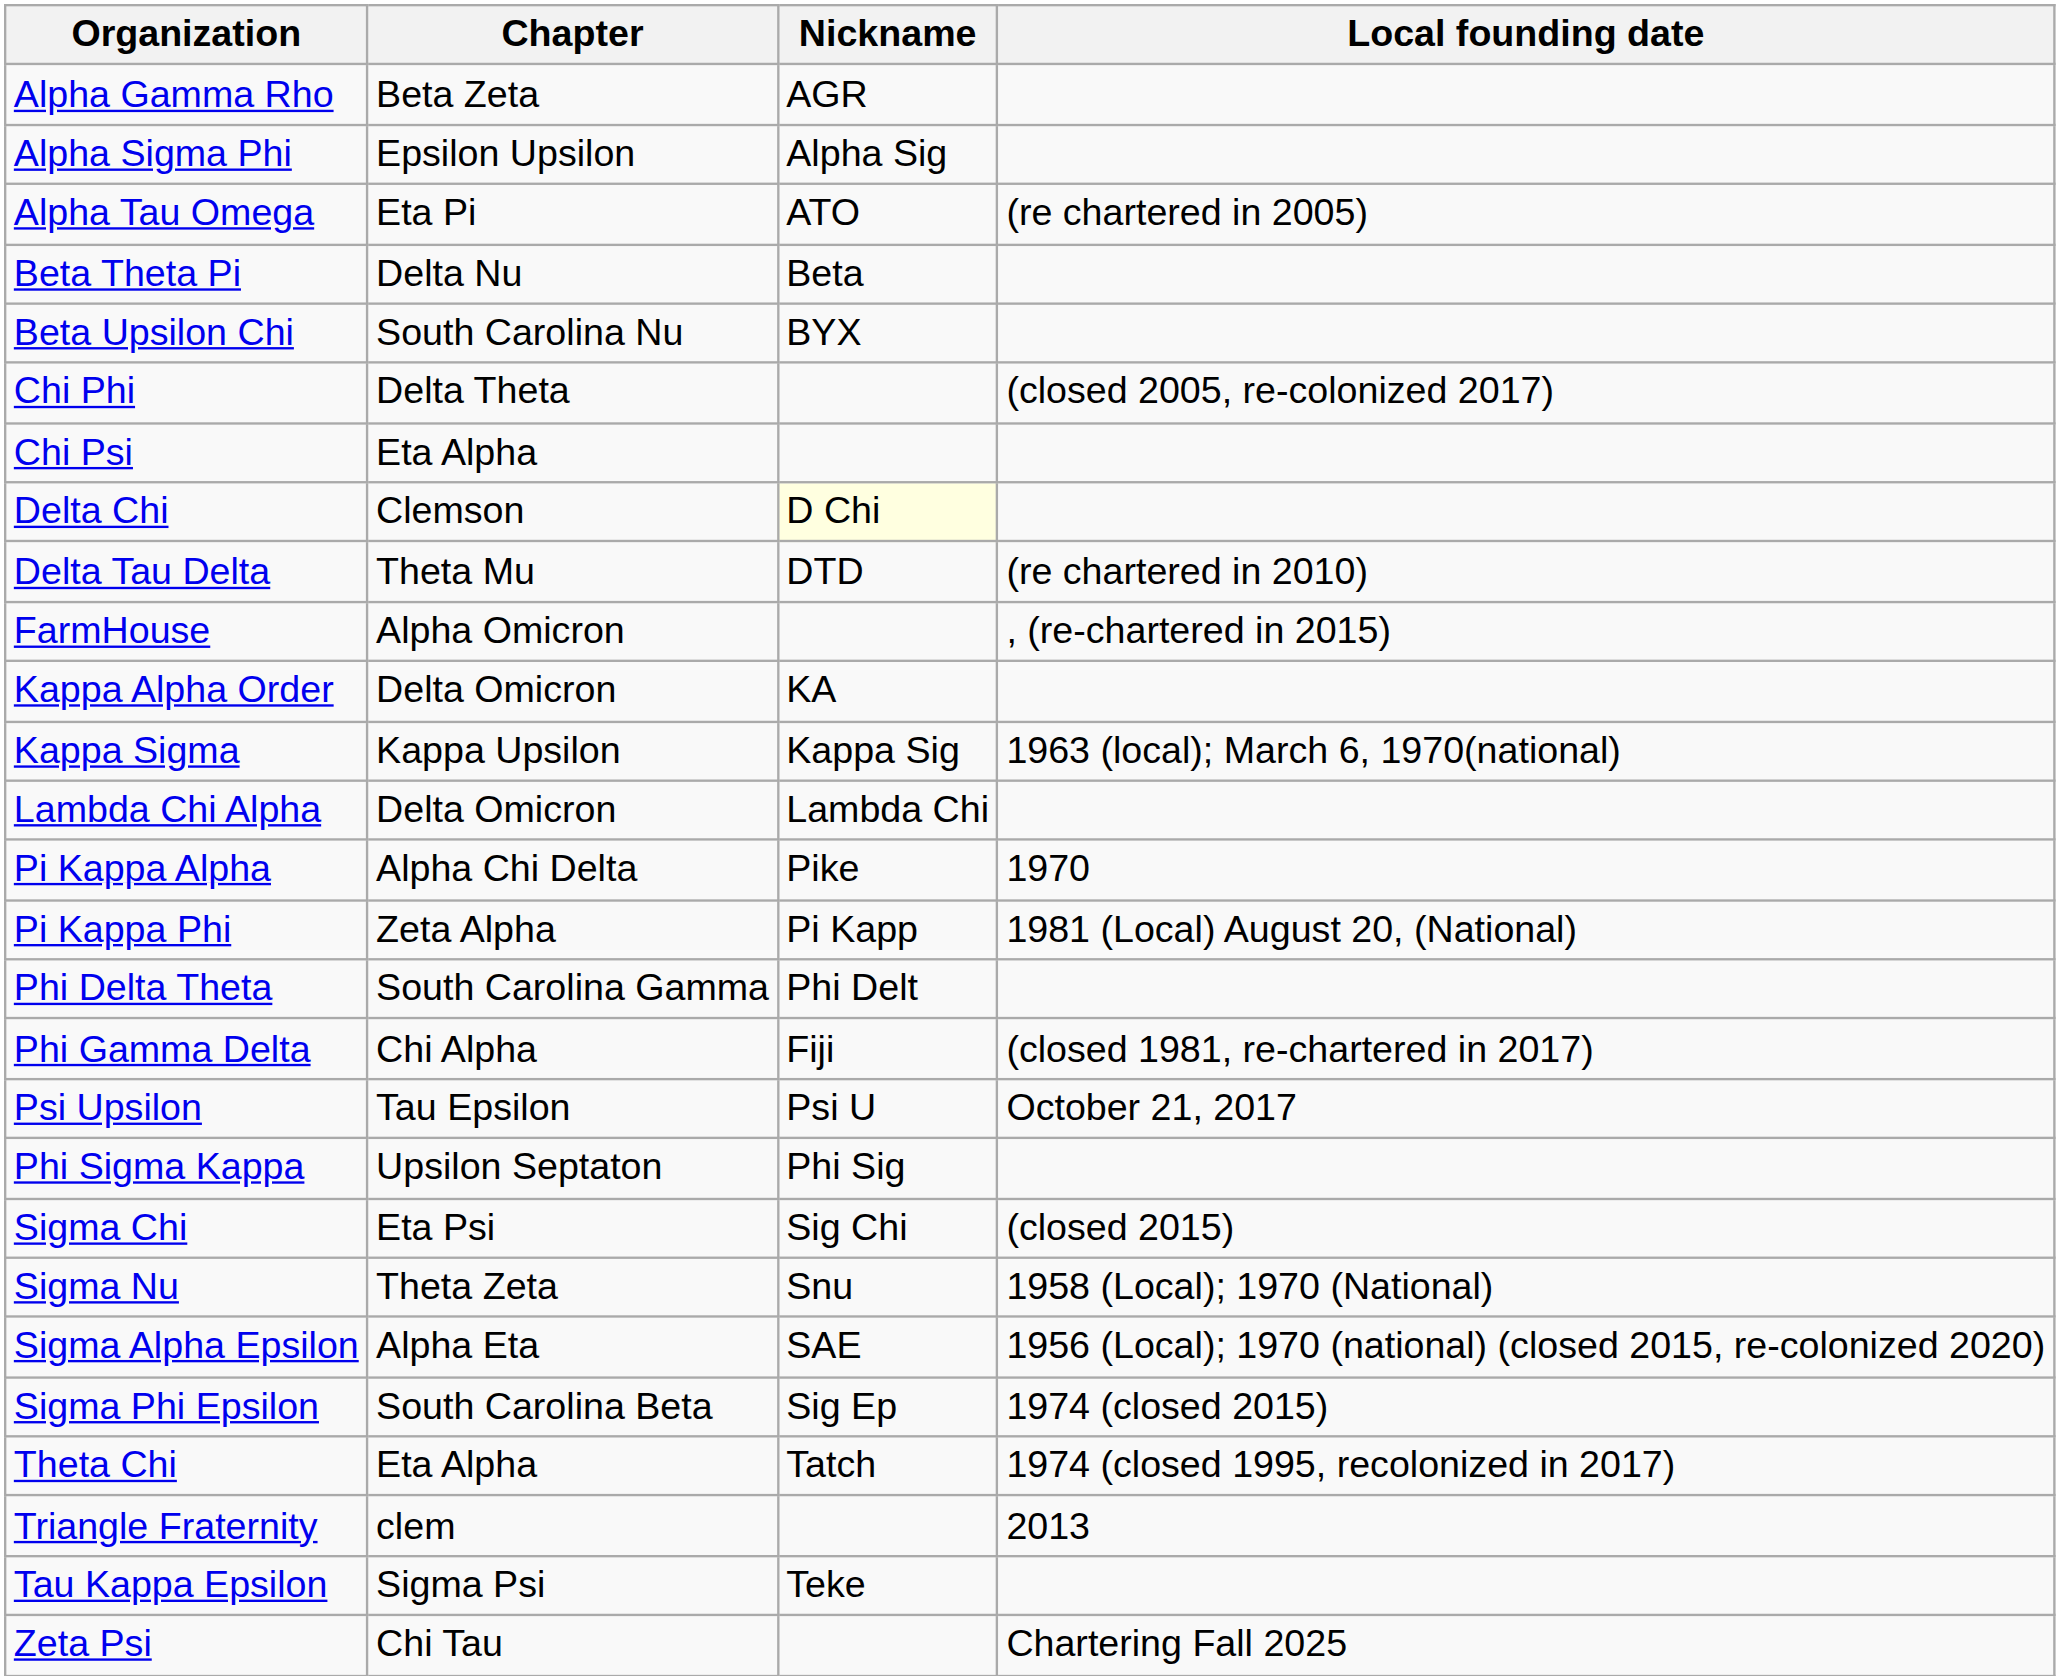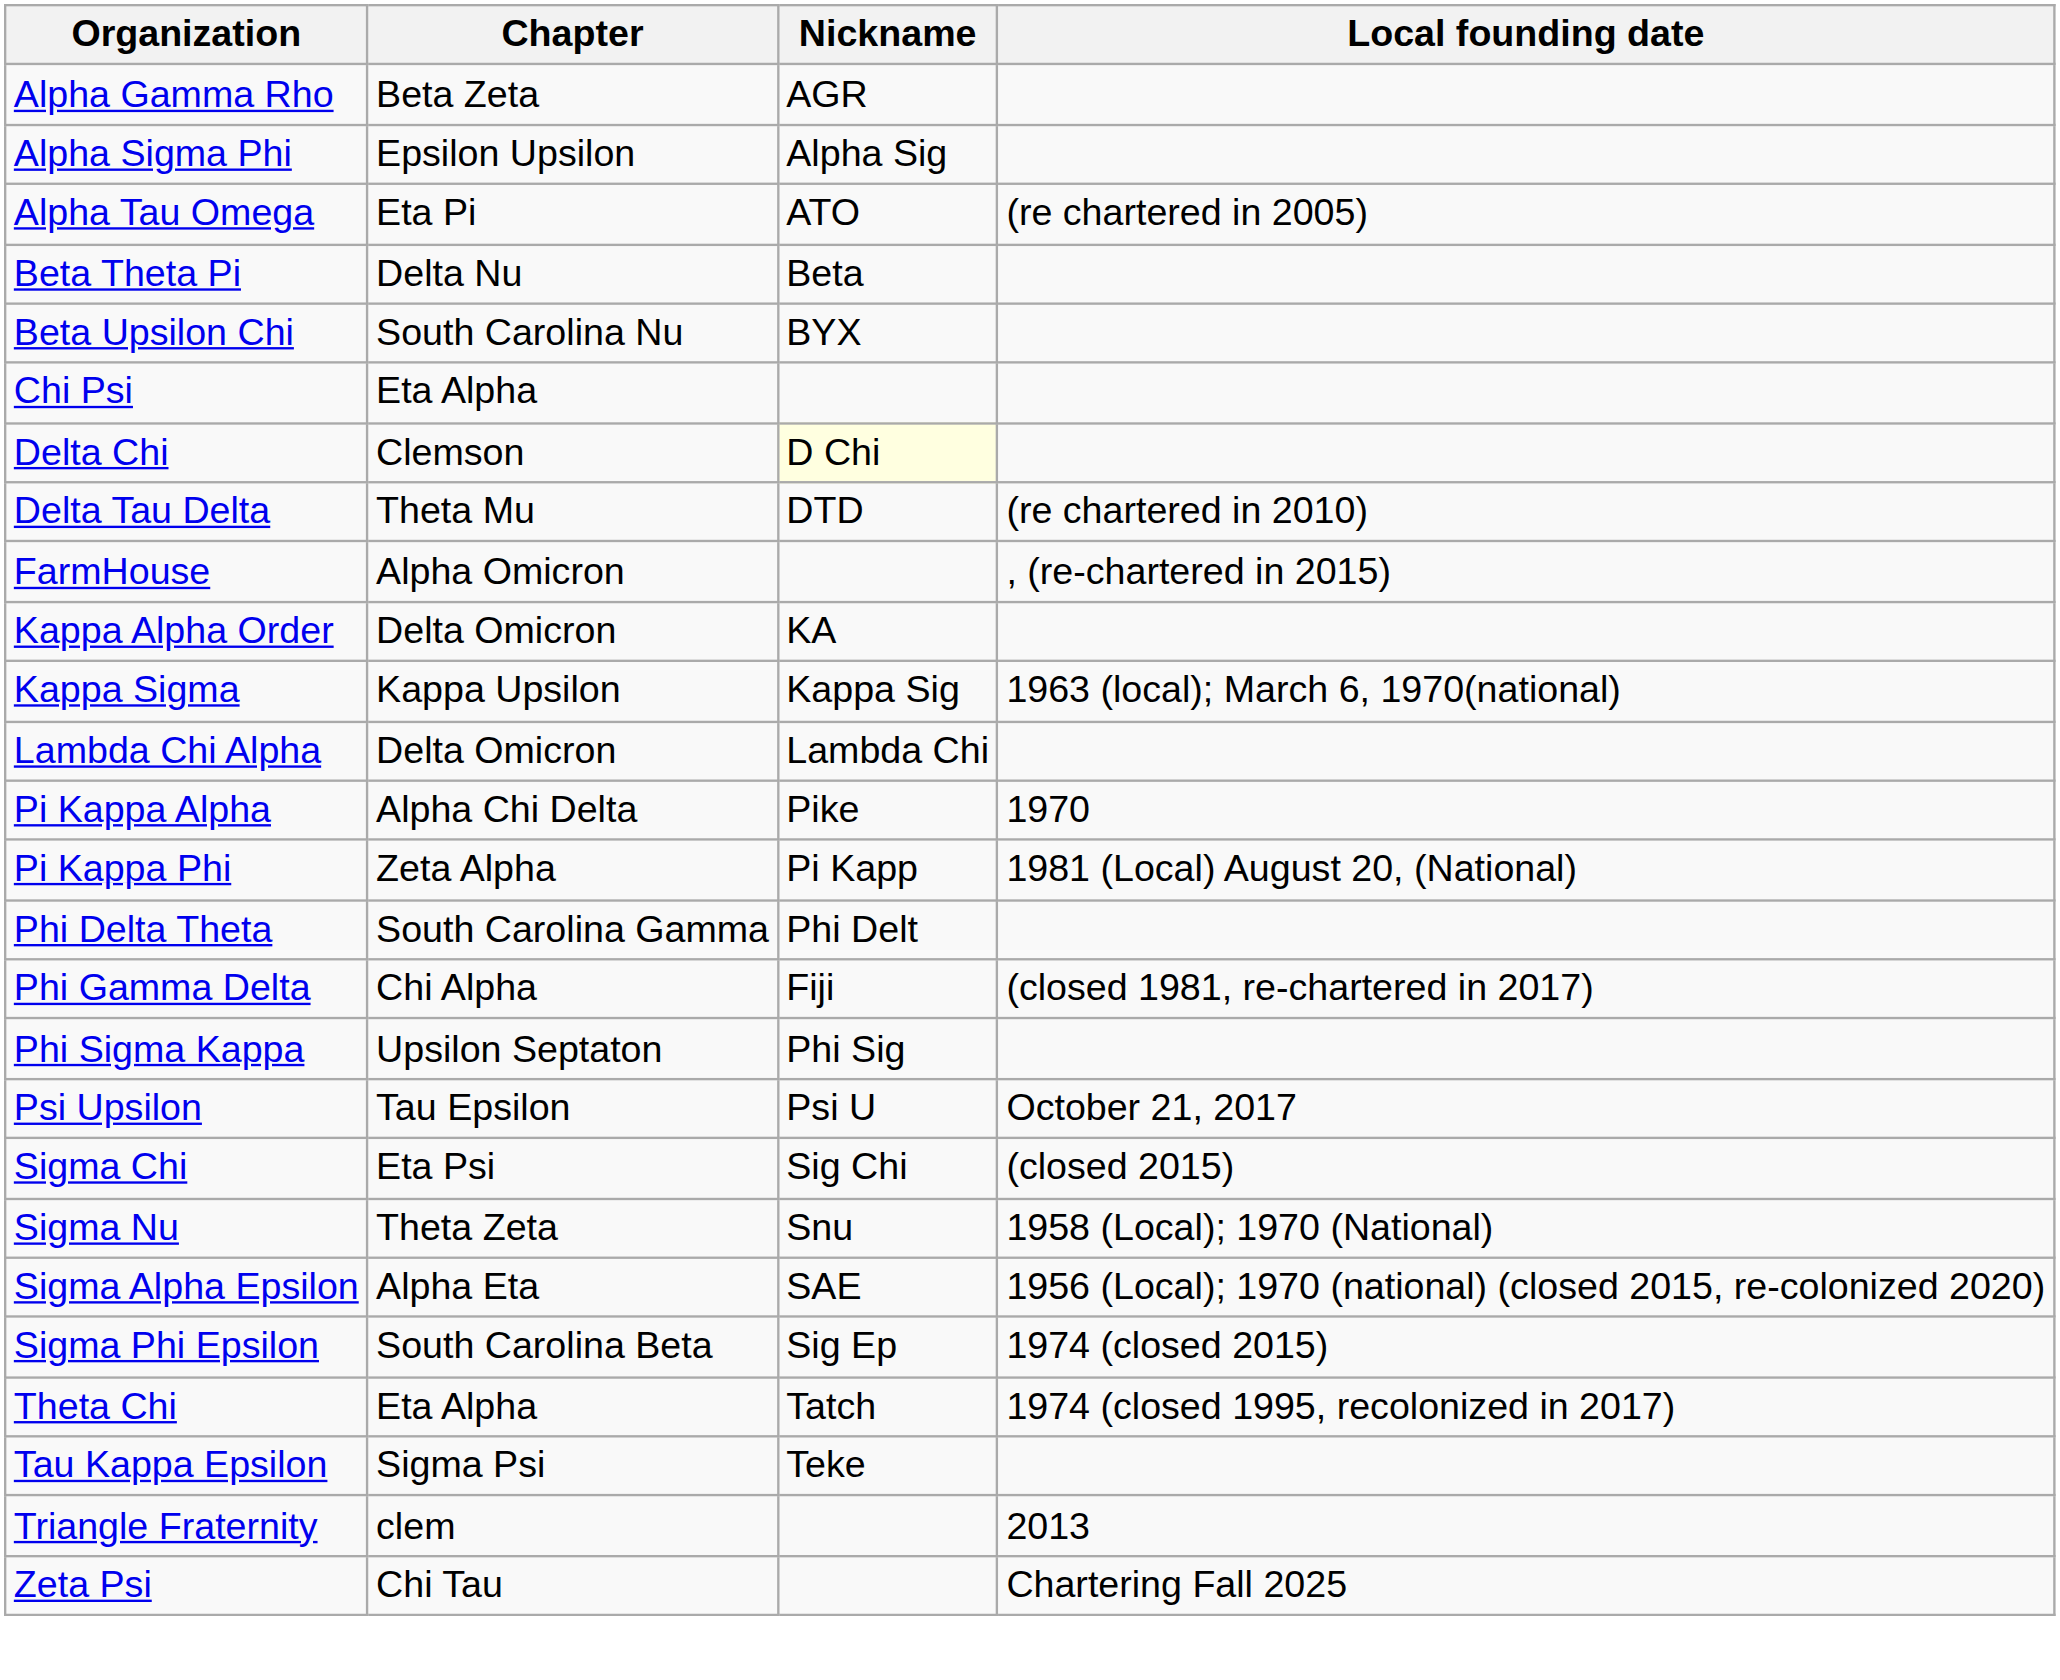- row: Chi Phi | Delta Theta | (closed 2005, re-colonized 2017)
rows swapped: Phi Sigma Kappa <-> Psi Upsilon
rows swapped: Tau Kappa Epsilon <-> Triangle Fraternity
